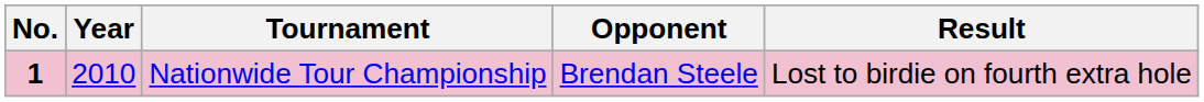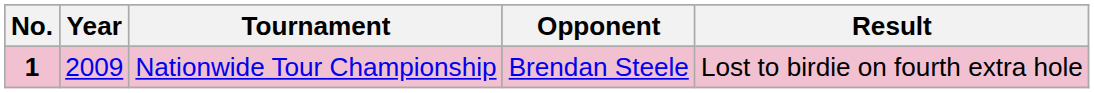Nationwide Tour Championship | Year: 2010 -> 2009
